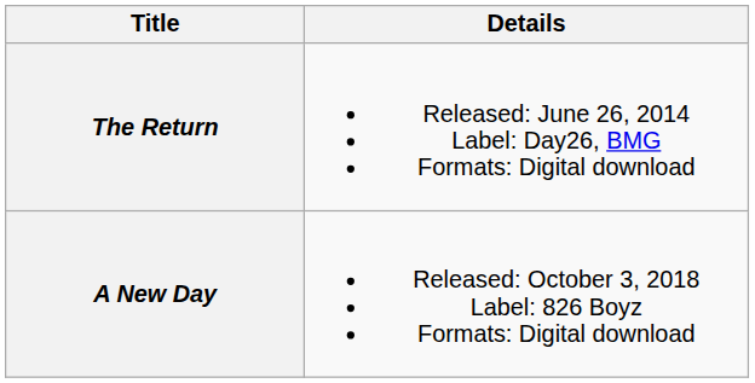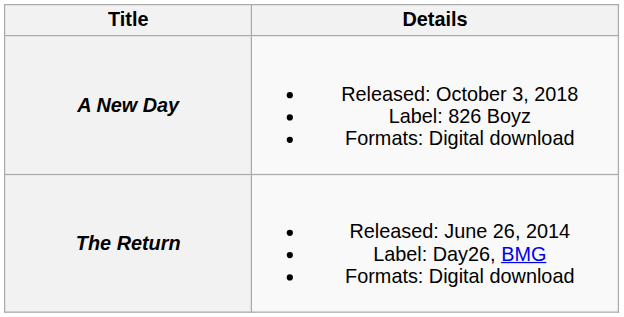rows swapped: The Return <-> A New Day
